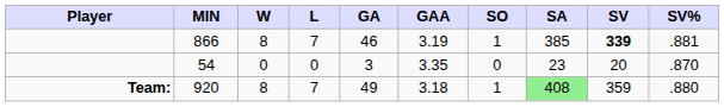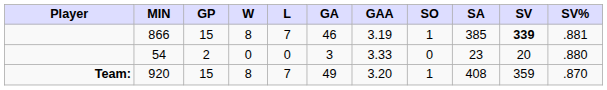+ column: GP | 15 | 2 | 15
54 | GAA: 3.35 -> 3.33
54 | SV%: .870 -> .880
920 | GAA: 3.18 -> 3.20
920 | SA: lightgreen background -> no background
920 | SV%: .880 -> .870
